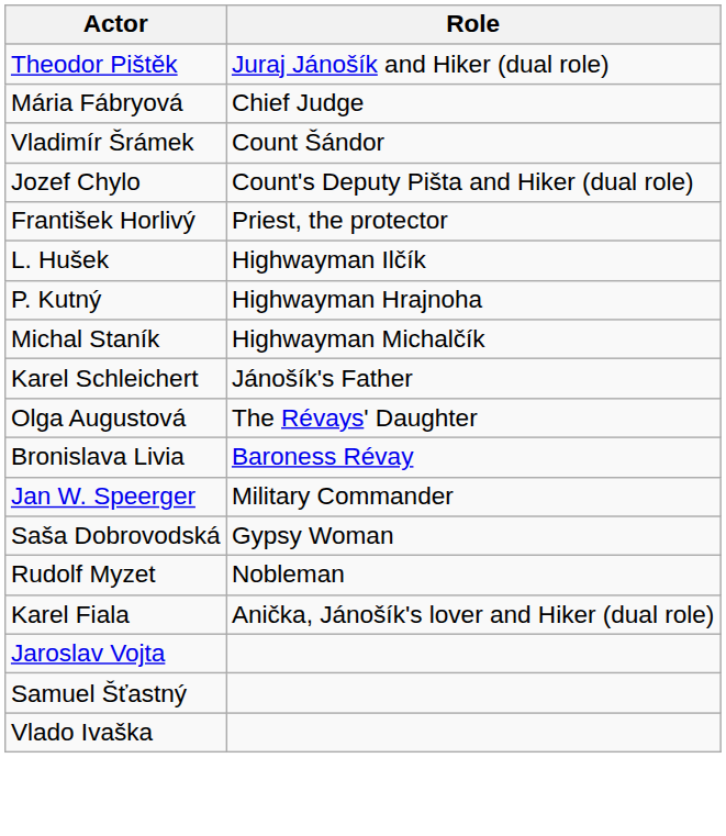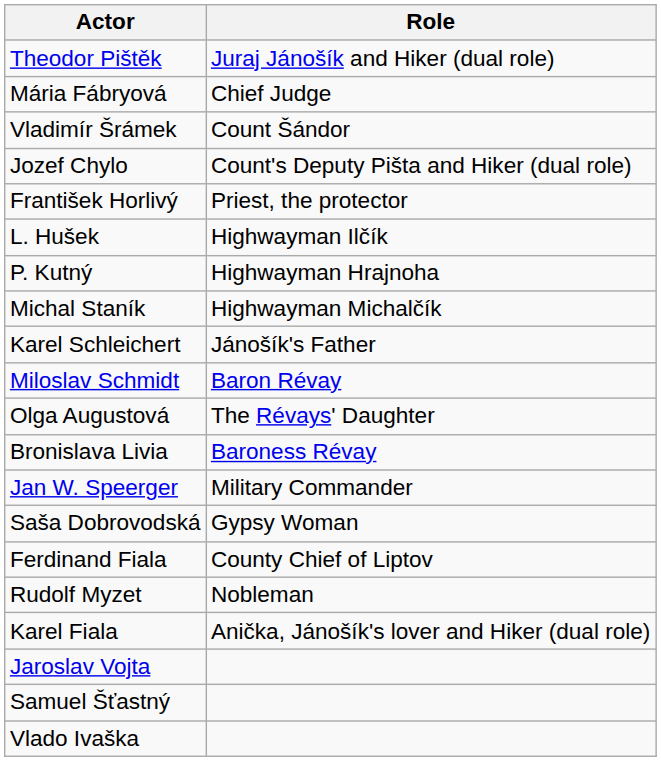+ row: Miloslav Schmidt | Baron Révay
+ row: Ferdinand Fiala | County Chief of Liptov
